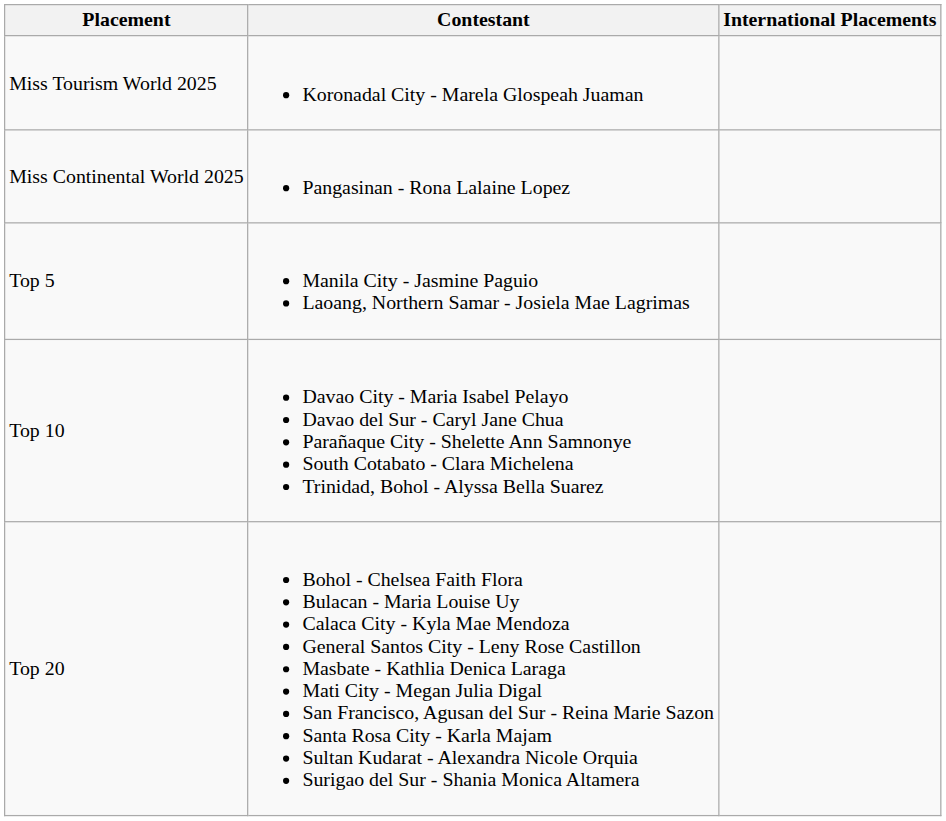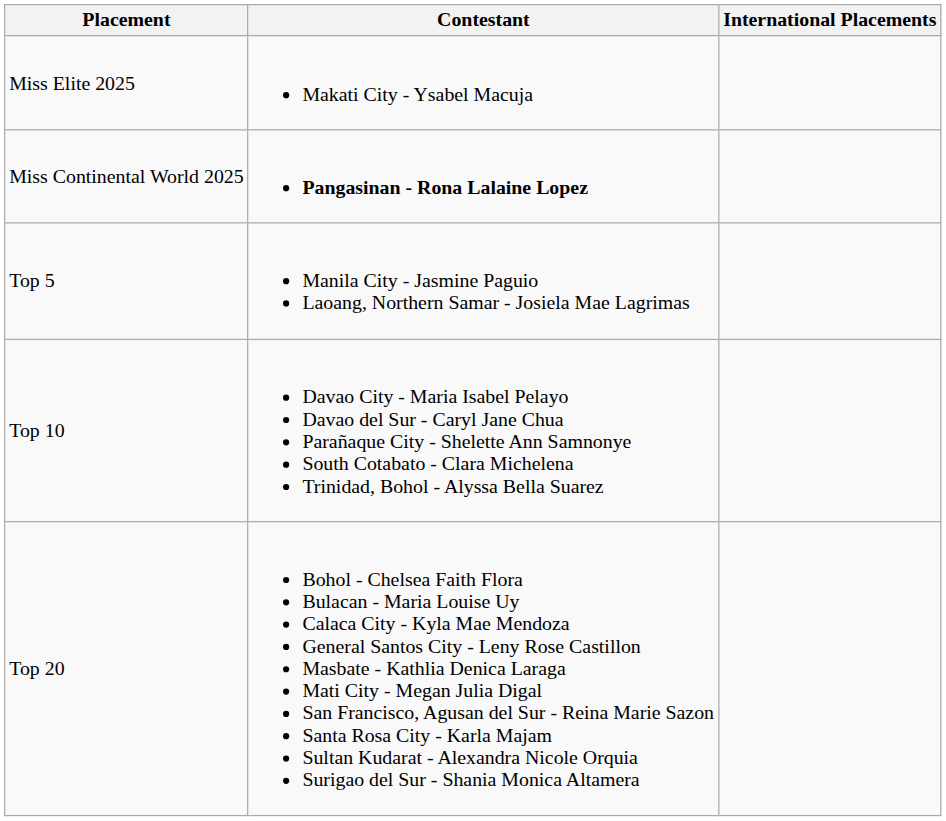- row: Miss Tourism World 2025 | Koronadal City - Marela Glospeah Juaman
+ row: Miss Elite 2025 | Makati City - Ysabel Macuja
Miss Continental World 2025 | Contestant: normal -> bold
